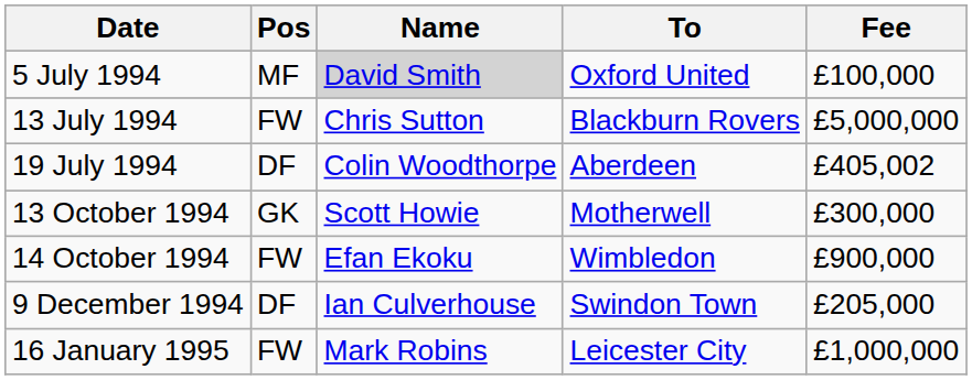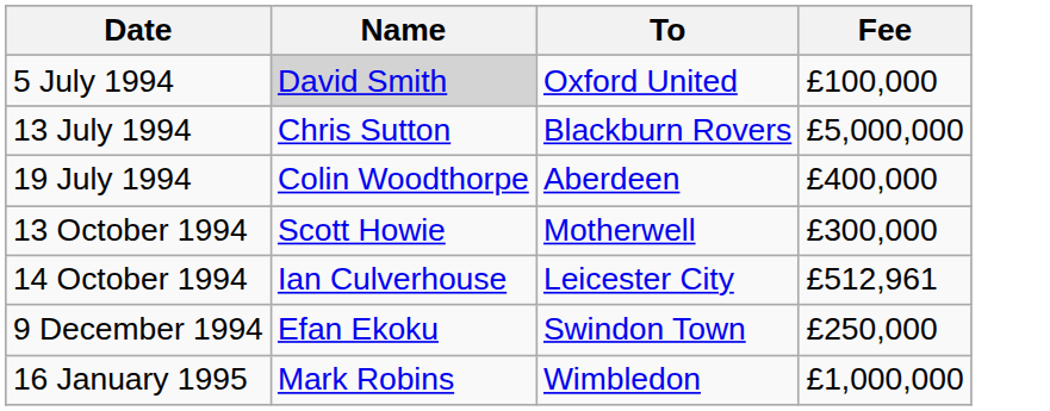- column: Pos | MF | FW | DF | GK | FW | DF | FW
19 July 1994 | Fee: £405,002 -> £400,000
14 October 1994 | Name: Efan Ekoku -> Ian Culverhouse
14 October 1994 | To: Wimbledon -> Leicester City
14 October 1994 | Fee: £900,000 -> £512,961
9 December 1994 | Name: Ian Culverhouse -> Efan Ekoku
9 December 1994 | Fee: £205,000 -> £250,000
16 January 1995 | To: Leicester City -> Wimbledon
